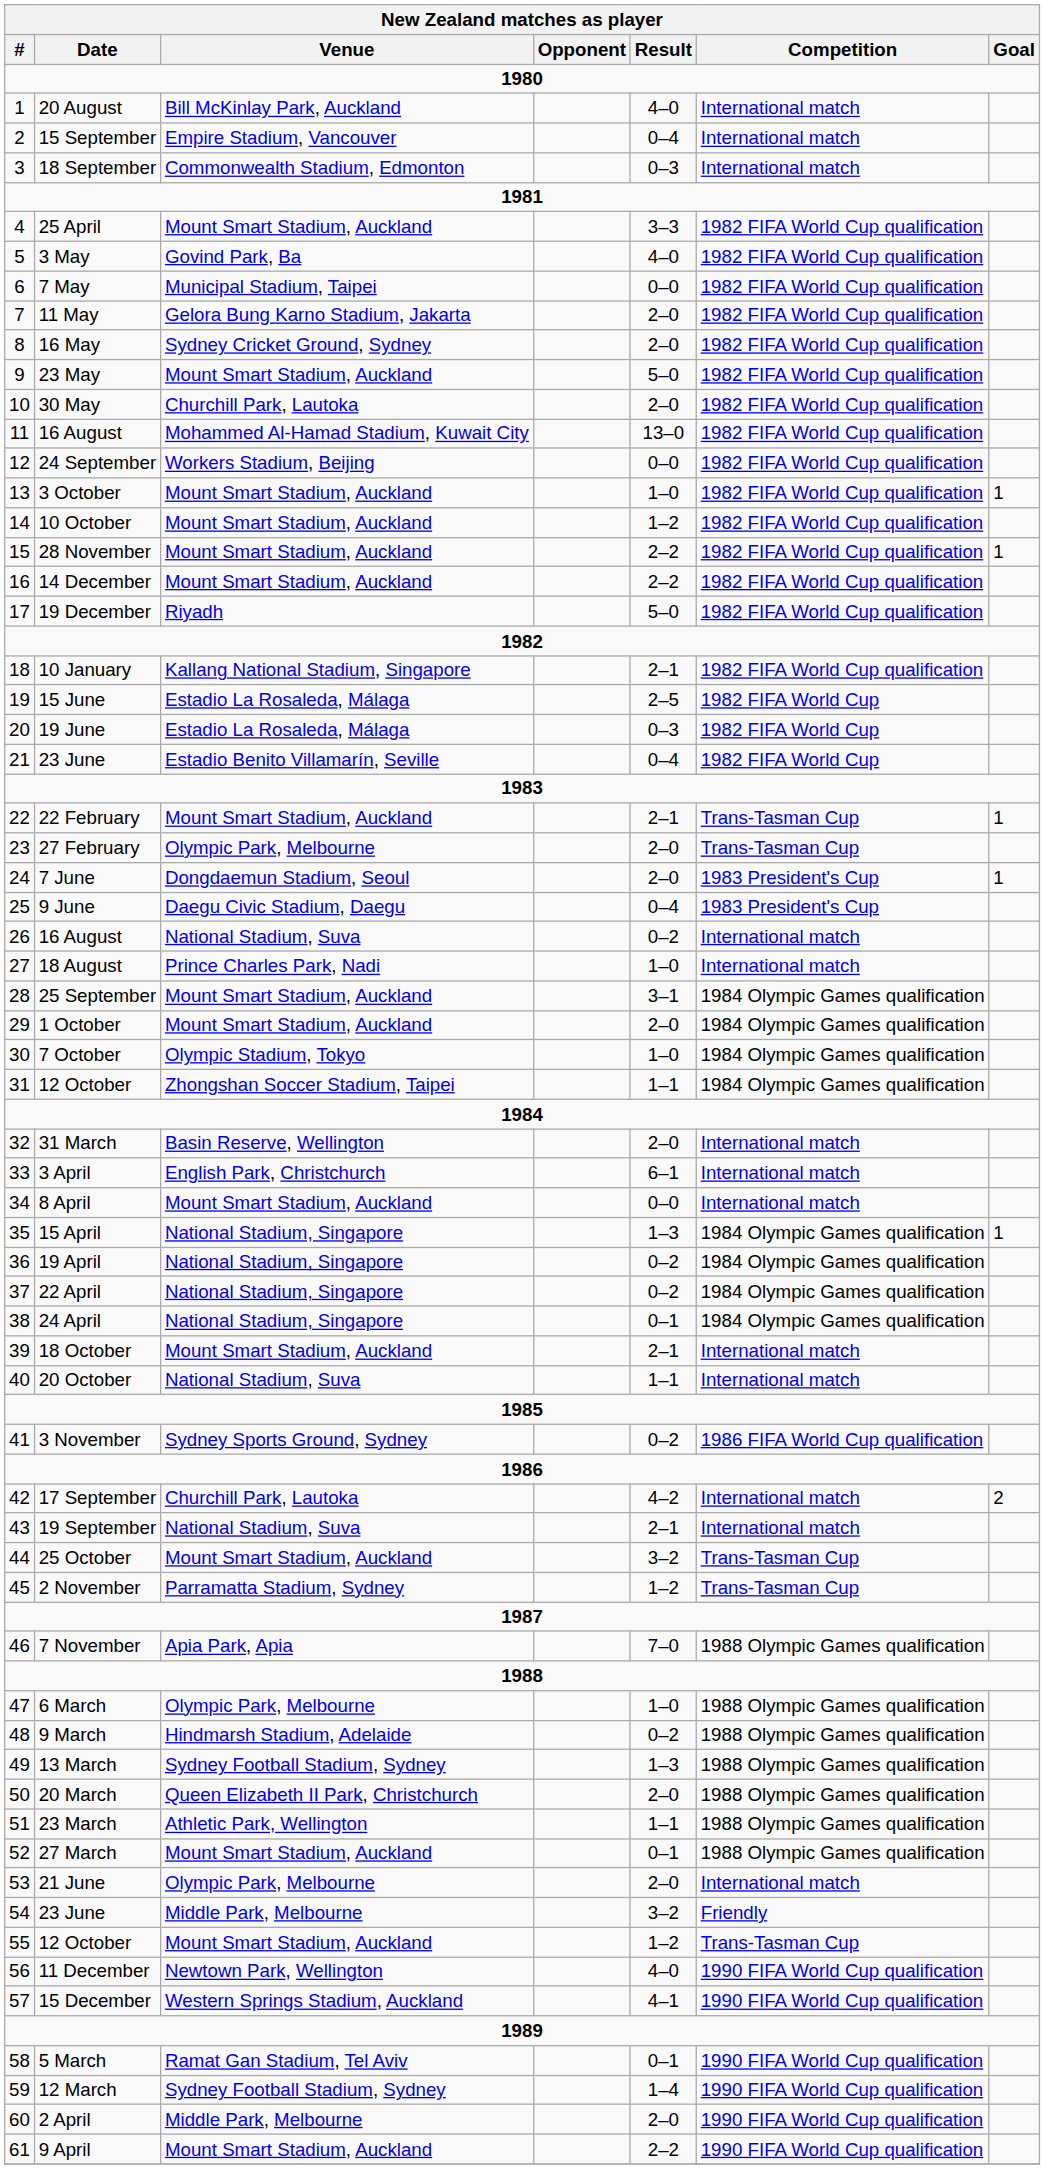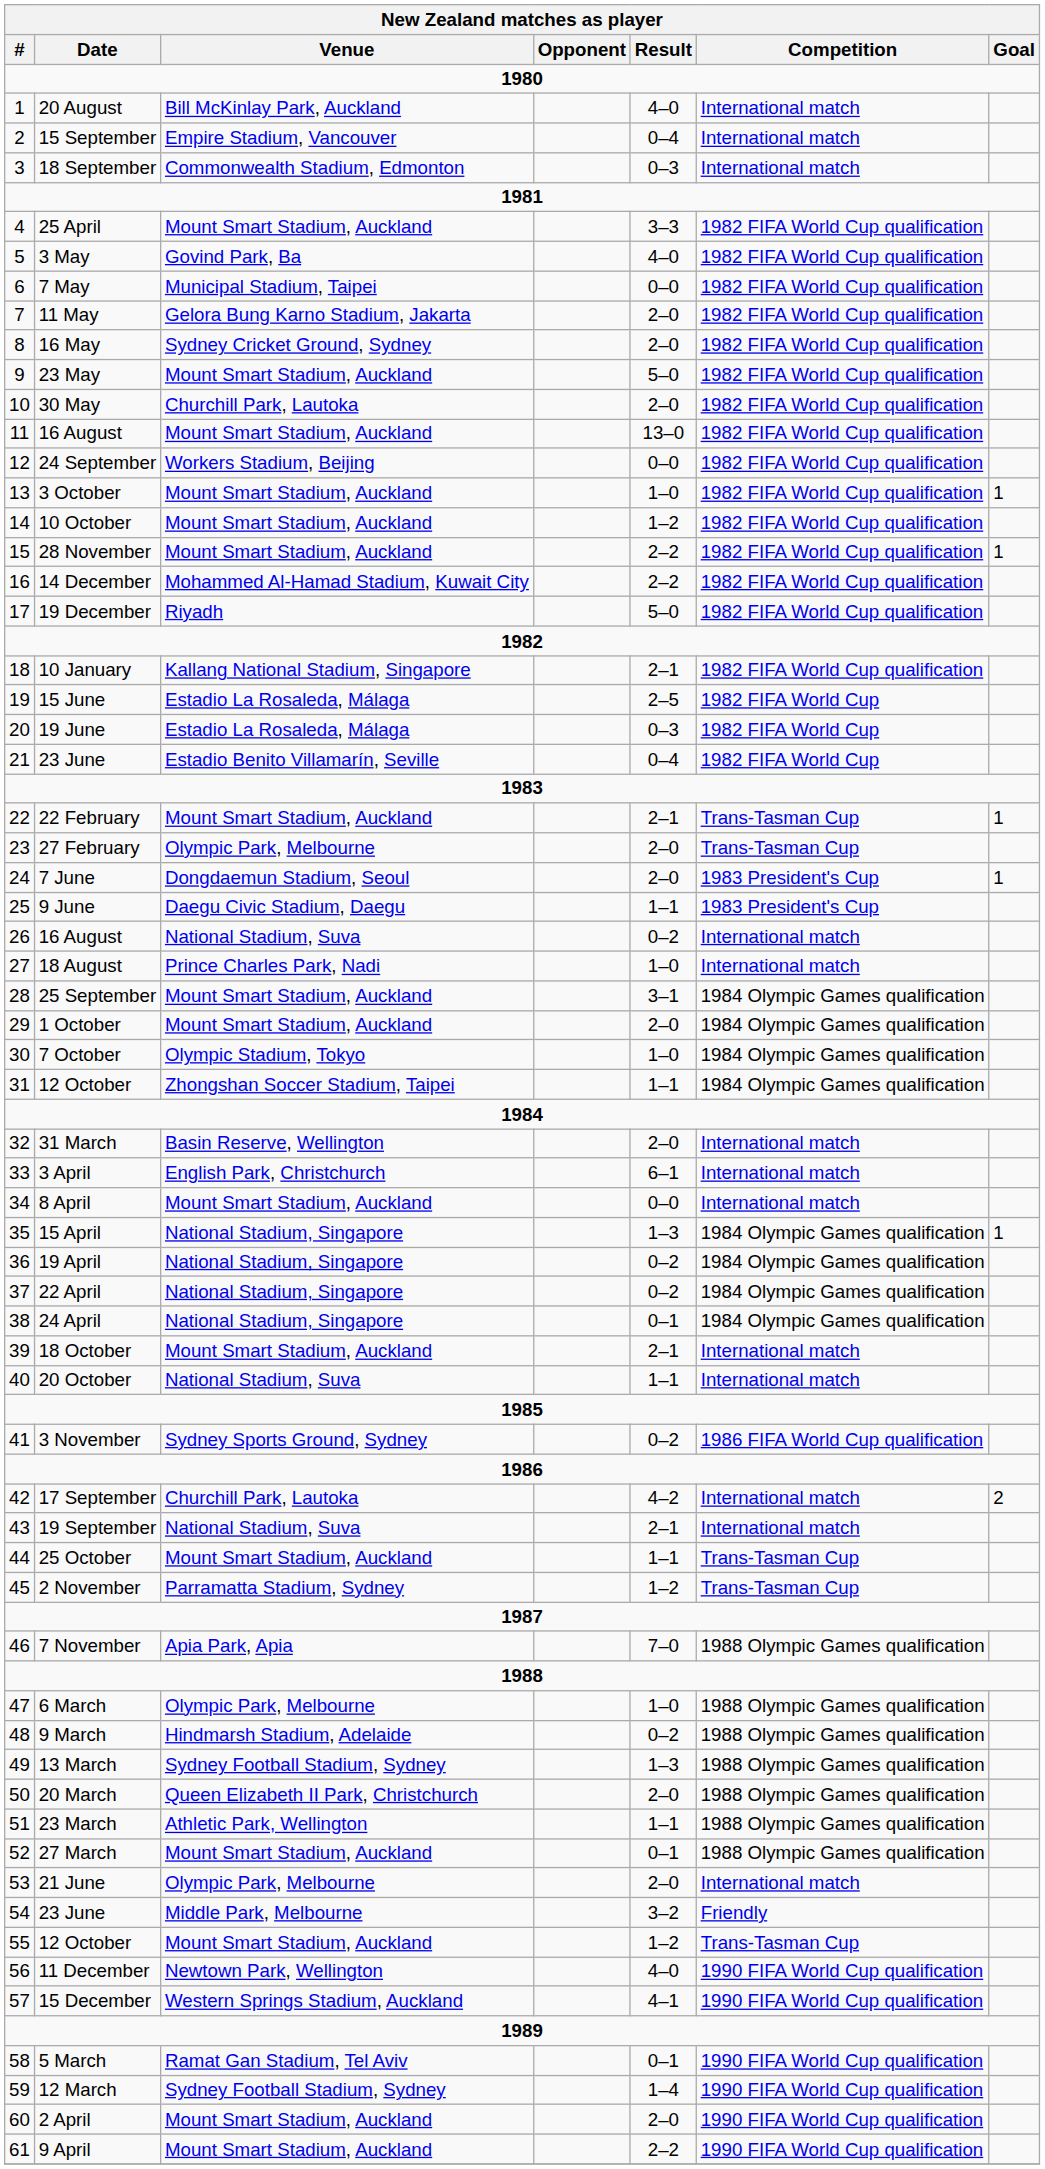11 / 16 August | Venue: Mohammed Al-Hamad Stadium, Kuwait City -> Mount Smart Stadium, Auckland
14 December | Venue: Mount Smart Stadium, Auckland -> Mohammed Al-Hamad Stadium, Kuwait City
9 June | Result: 0–4 -> 1–1
25 October | Result: 3–2 -> 1–1
2 April | Venue: Middle Park, Melbourne -> Mount Smart Stadium, Auckland
